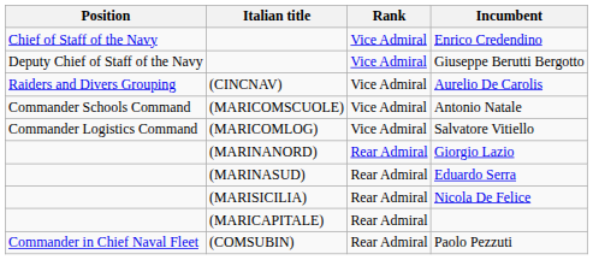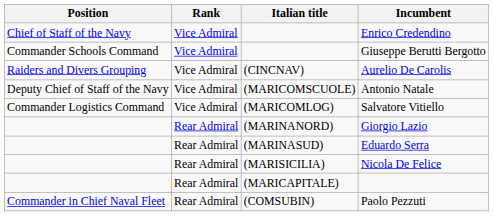columns swapped: Italian title <-> Rank
Giuseppe Berutti Bergotto | Position: Deputy Chief of Staff of the Navy -> Commander Schools Command
Antonio Natale | Position: Commander Schools Command -> Deputy Chief of Staff of the Navy
